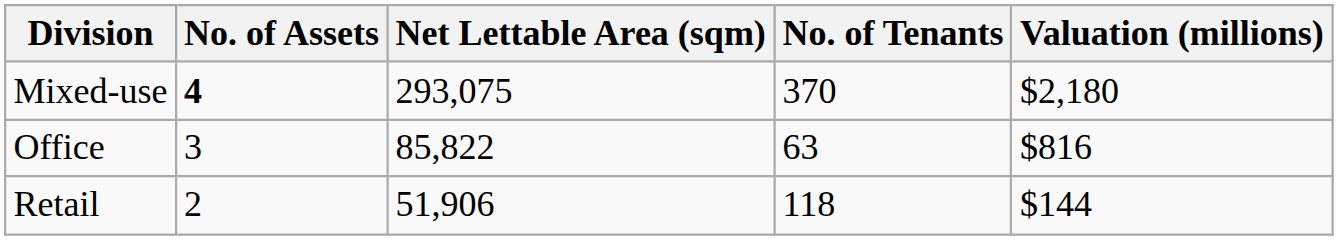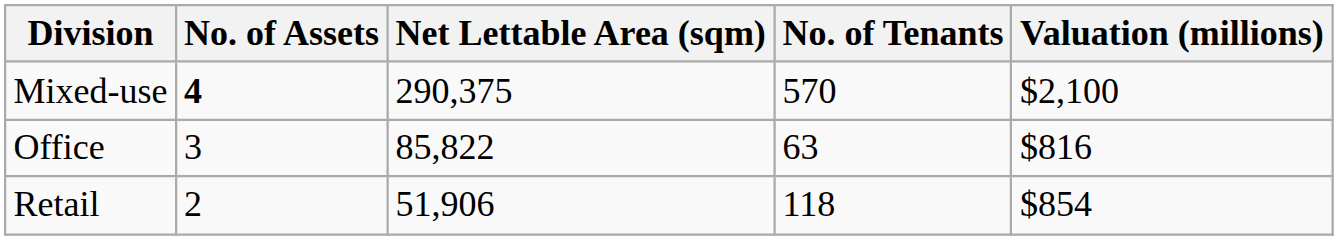Mixed-use | Net Lettable Area (sqm): 293,075 -> 290,375
Mixed-use | No. of Tenants: 370 -> 570
Mixed-use | Valuation (millions): $2,180 -> $2,100
Retail | Valuation (millions): $144 -> $854
